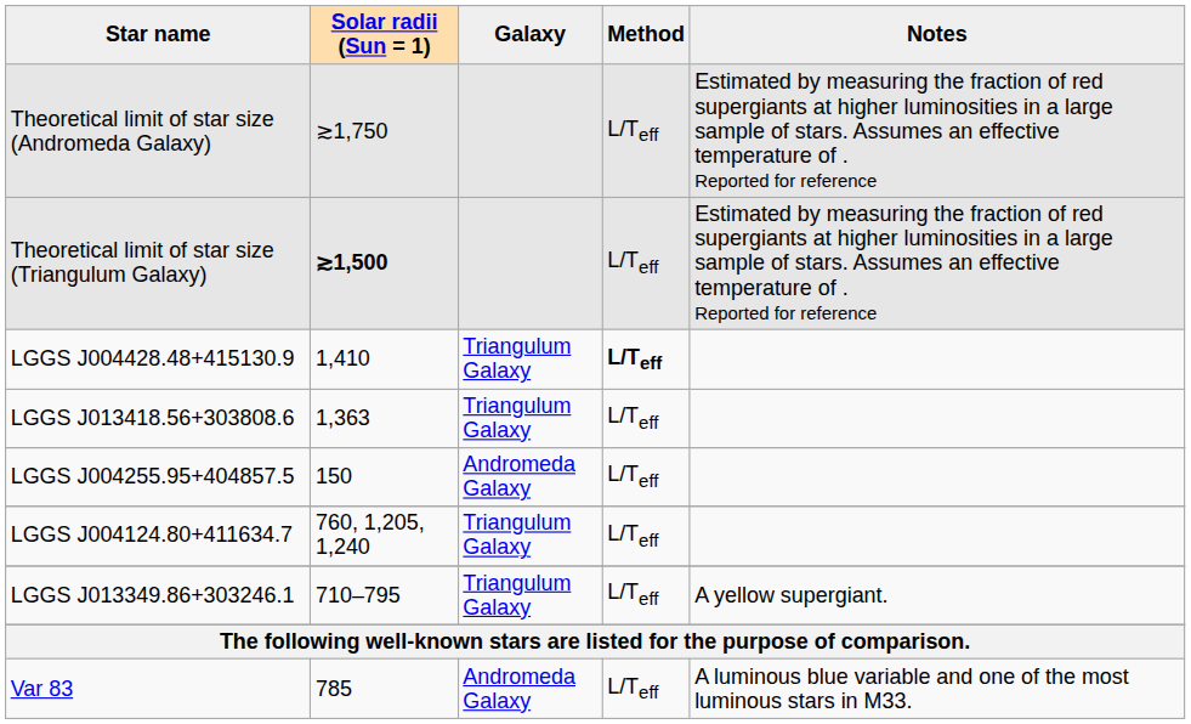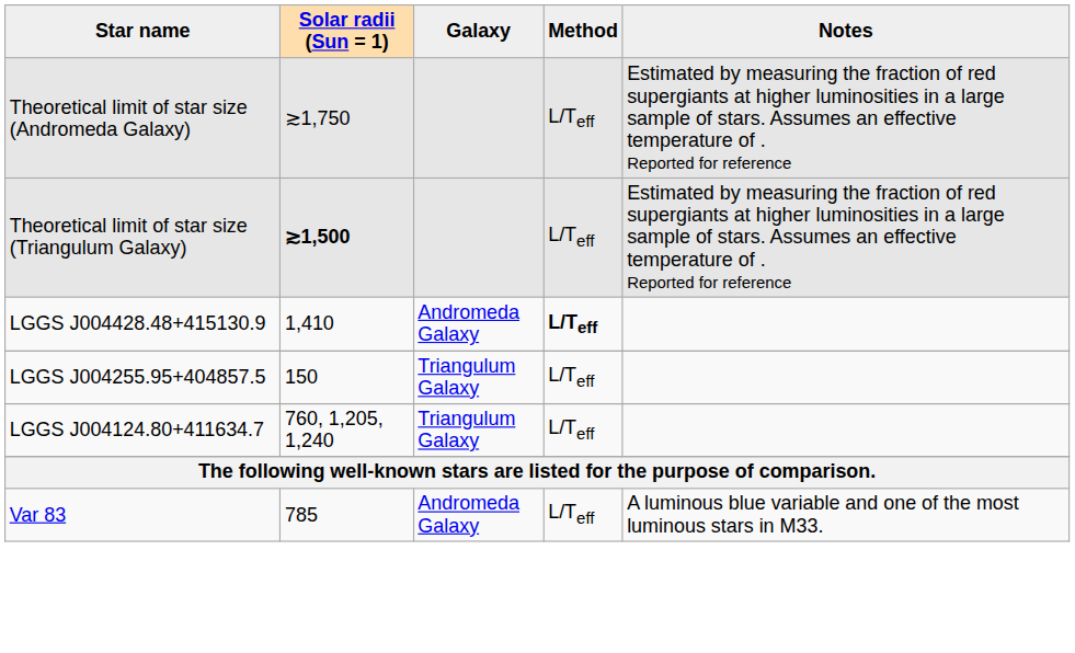LGGS J004428.48+415130.9 | Galaxy: Triangulum Galaxy -> Andromeda Galaxy
- row: LGGS J013418.56+303808.6 | 1,363 | Triangulum Galaxy | L/Teff
LGGS J004255.95+404857.5 | Galaxy: Andromeda Galaxy -> Triangulum Galaxy
- row: LGGS J013349.86+303246.1 | 710–795 | Triangulum Galaxy | L/Teff | A yellow supergiant.
